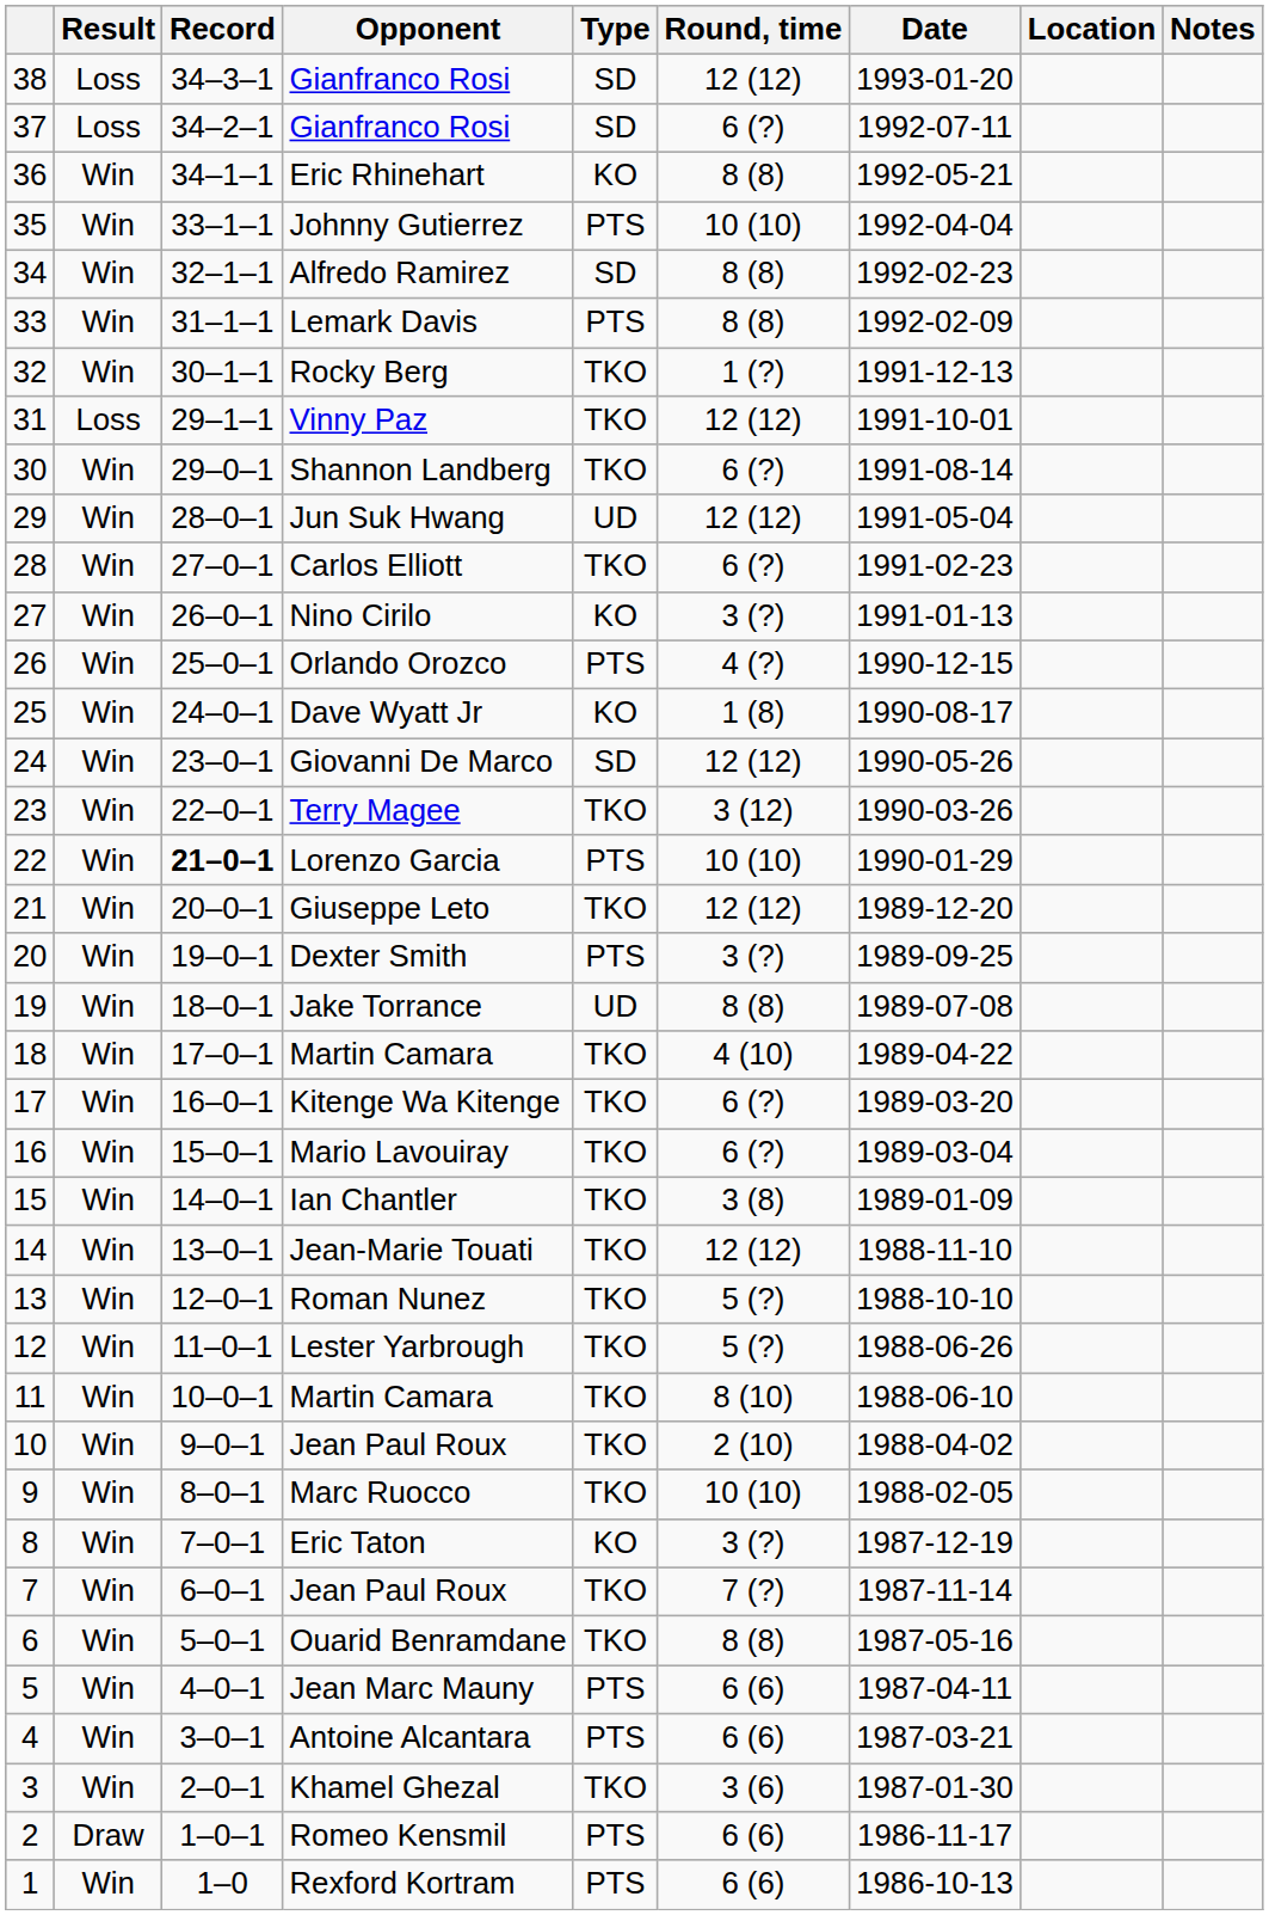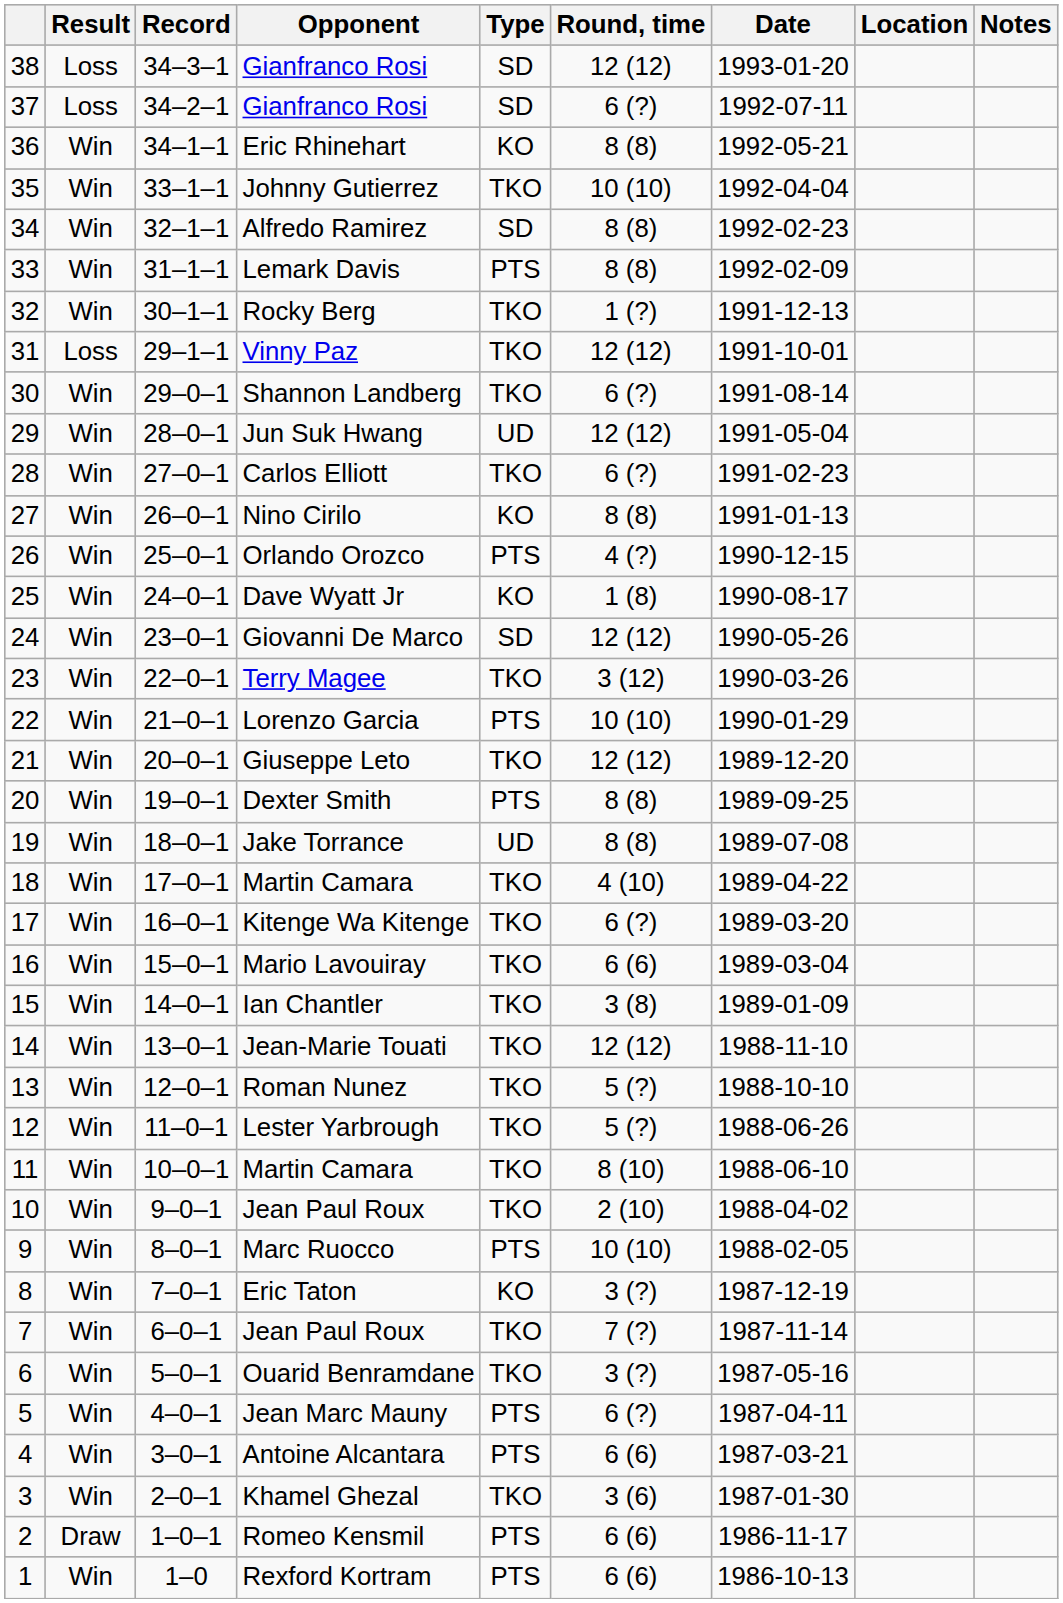Johnny Gutierrez | Type: PTS -> TKO
Nino Cirilo | Round, time: 3 (?) -> 8 (8)
Lorenzo Garcia | Record: bold -> normal
Dexter Smith | Round, time: 3 (?) -> 8 (8)
Mario Lavouiray | Round, time: 6 (?) -> 6 (6)
Marc Ruocco | Type: TKO -> PTS
Ouarid Benramdane | Round, time: 8 (8) -> 3 (?)
Jean Marc Mauny | Round, time: 6 (6) -> 6 (?)
